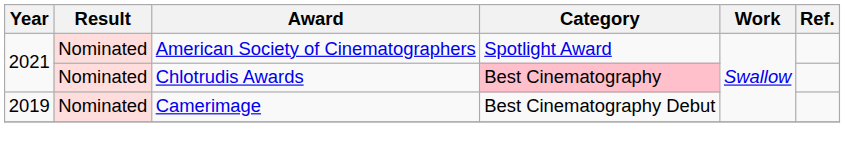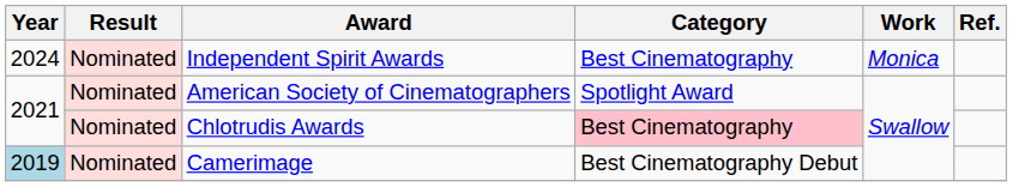+ row: 2024 | Nominated | Independent Spirit Awards | Best Cinematography | Monica
Camerimage | Year: no background -> lightblue background
